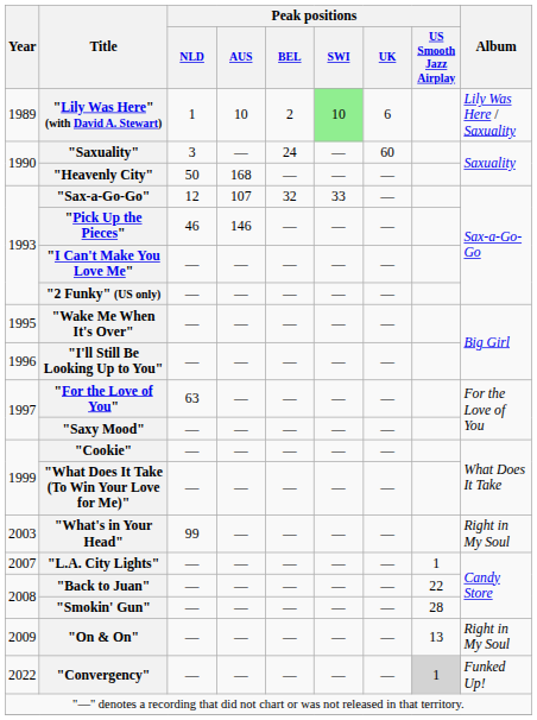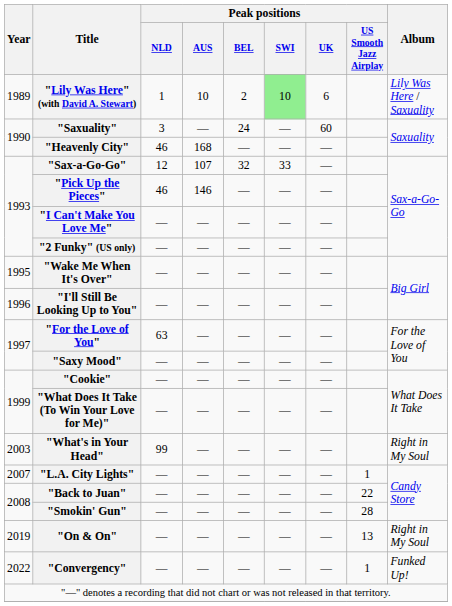"Heavenly City" | Peak positions / NLD: 50 -> 46
"On & On" | Year: 2009 -> 2019
"Convergency" | Peak positions / US Smooth Jazz Airplay: lightgrey background -> no background
